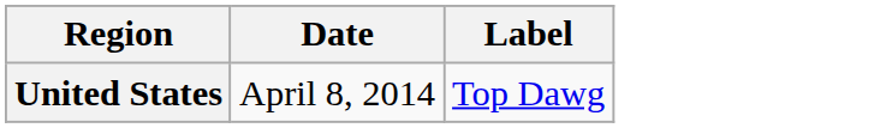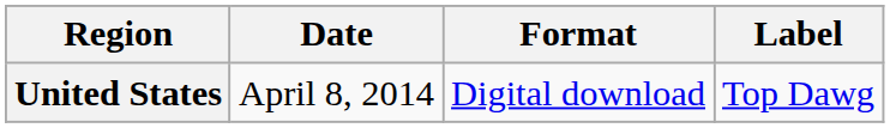+ column: Format | Digital download
